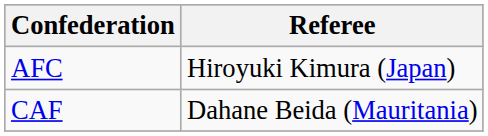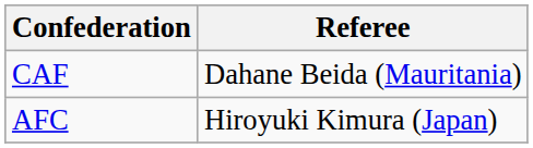rows swapped: AFC <-> CAF
